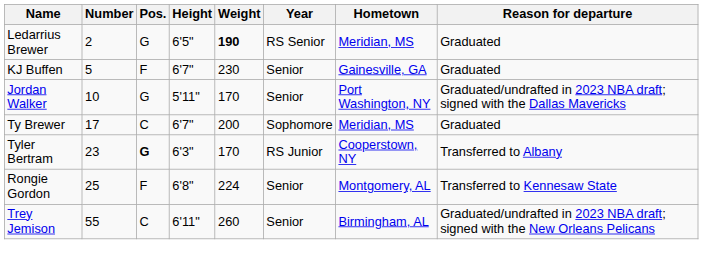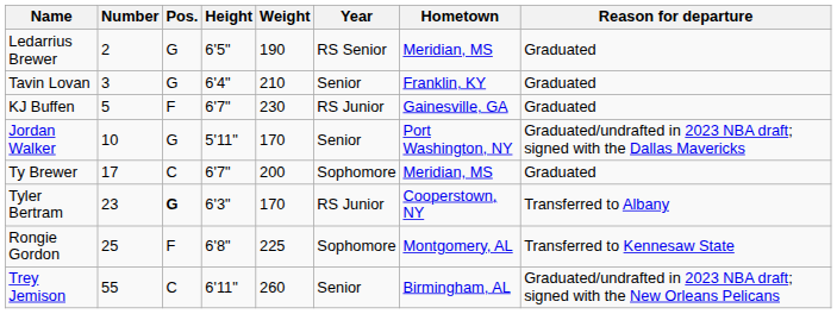Ledarrius Brewer | Weight: bold -> normal
+ row: Tavin Lovan | 3 | G | 6'4" | 210 | Senior | Franklin, KY | Graduated
KJ Buffen | Year: Senior -> RS Junior
Rongie Gordon | Weight: 224 -> 225
Rongie Gordon | Year: Senior -> Sophomore
